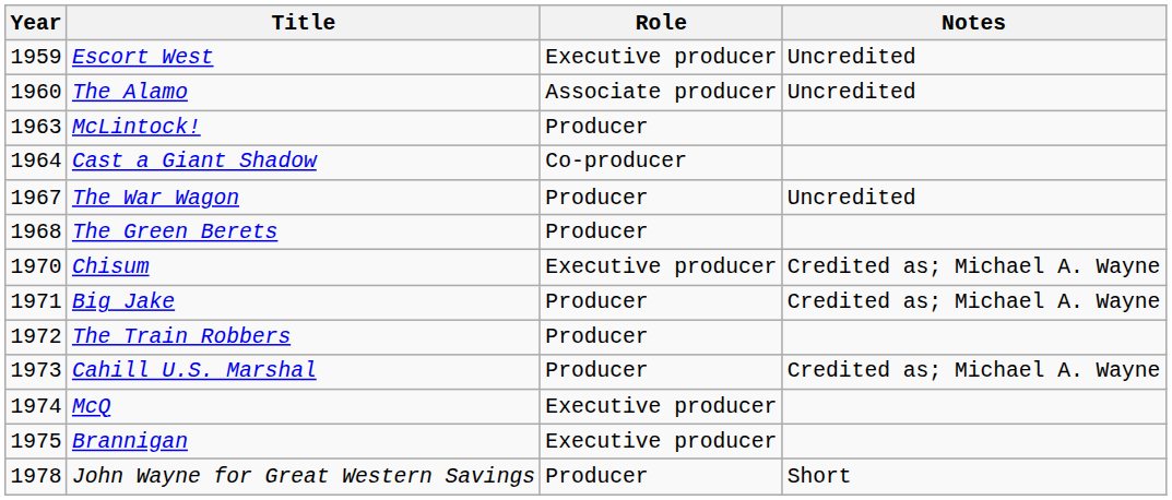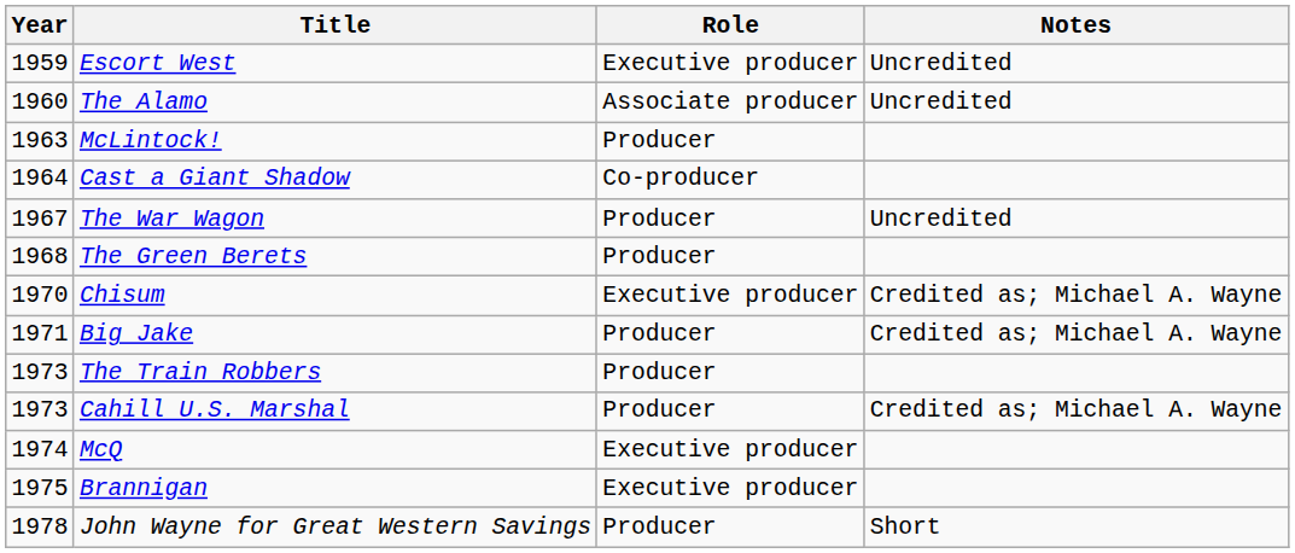The Train Robbers | Year: 1972 -> 1973
